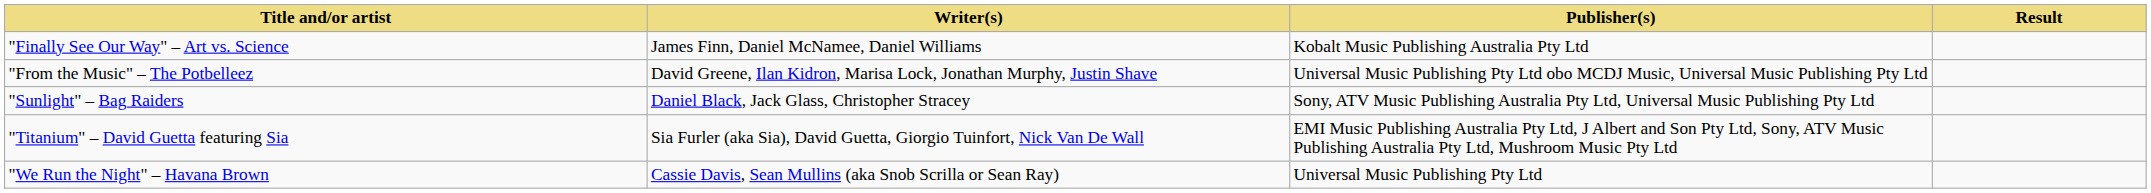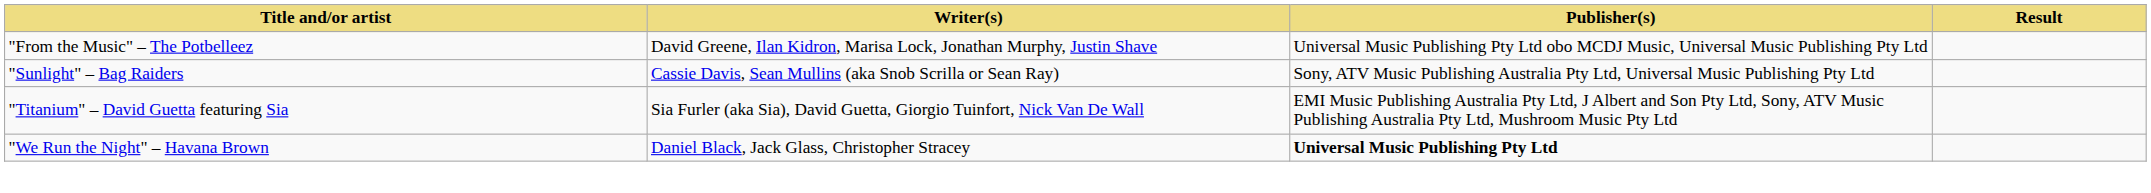- row: "Finally See Our Way" – Art vs. Science | James Finn, Daniel McNamee, Daniel Williams | Kobalt Music Publishing Australia Pty Ltd
"Sunlight" – Bag Raiders | Writer(s): Daniel Black, Jack Glass, Christopher Stracey -> Cassie Davis, Sean Mullins (aka Snob Scrilla or Sean Ray)
"We Run the Night" – Havana Brown | Writer(s): Cassie Davis, Sean Mullins (aka Snob Scrilla or Sean Ray) -> Daniel Black, Jack Glass, Christopher Stracey
"We Run the Night" – Havana Brown | Publisher(s): normal -> bold
